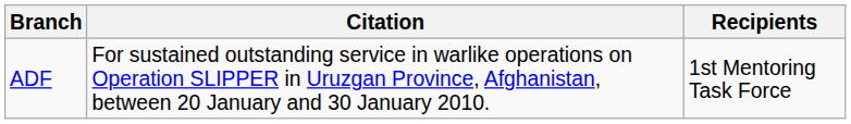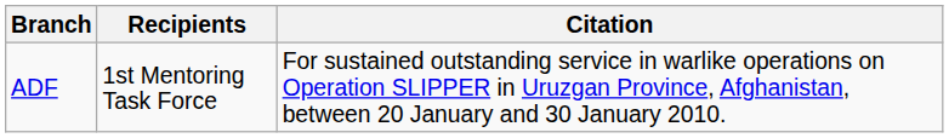columns swapped: Recipients <-> Citation
